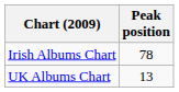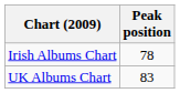UK Albums Chart | Peak position: 13 -> 83
